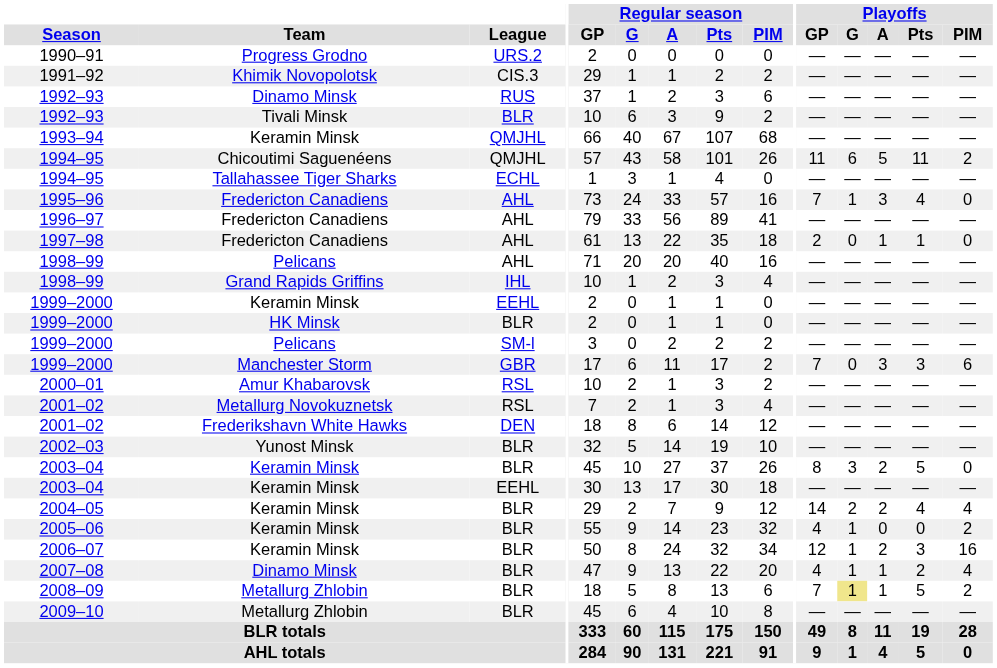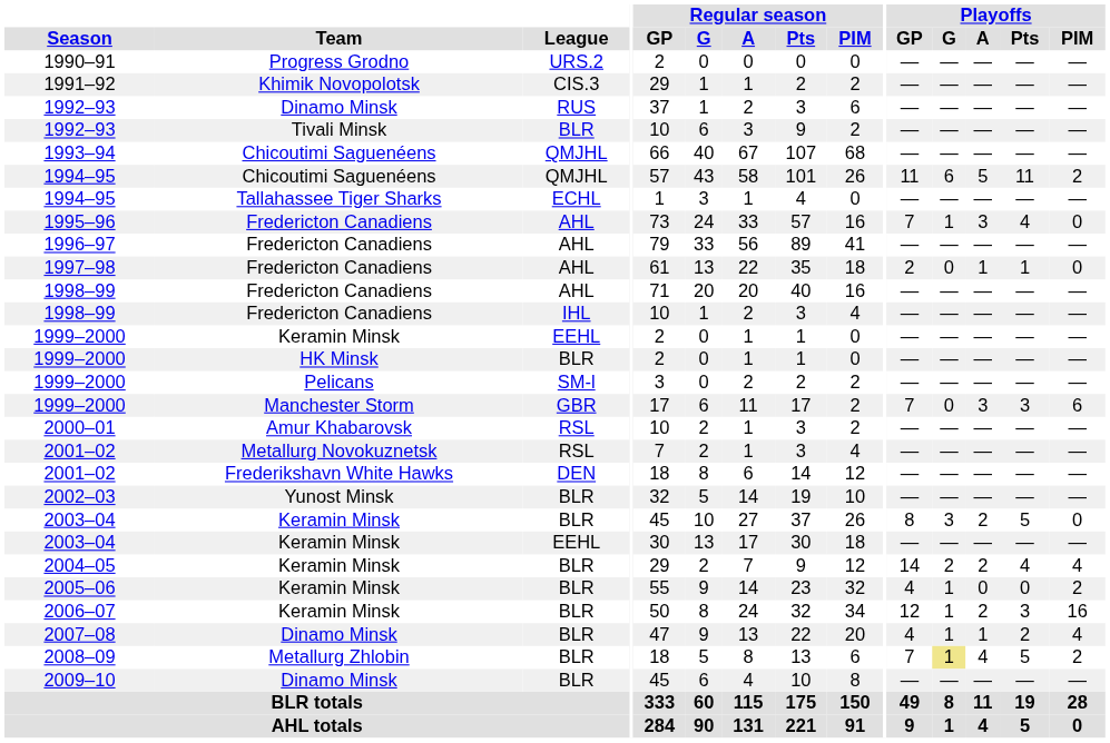1993–94 | Team: Keramin Minsk -> Chicoutimi Saguenéens
1998–99 / AHL | Team: Pelicans -> Fredericton Canadiens
1998–99 / IHL | Team: Grand Rapids Griffins -> Fredericton Canadiens
2008–09 | Playoffs / A: 1 -> 4
2009–10 | Team: Metallurg Zhlobin -> Dinamo Minsk
